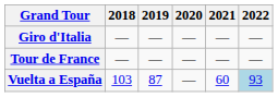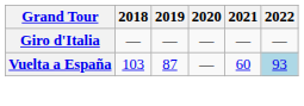- row: Tour de France | — | — | — | — | —
